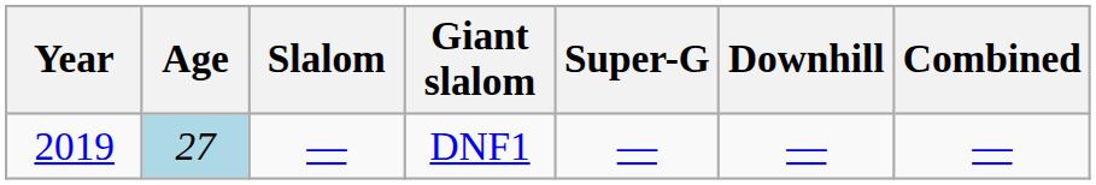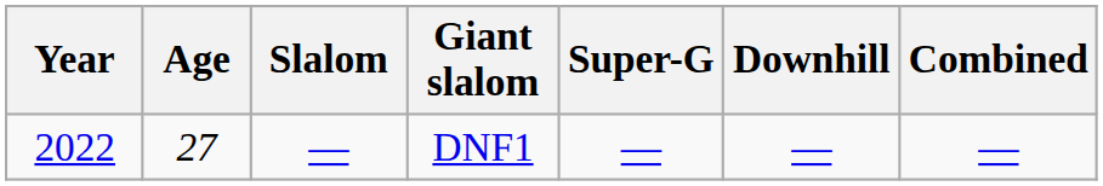DNF1 | Year: 2019 -> 2022
DNF1 | Age: lightblue background -> no background
